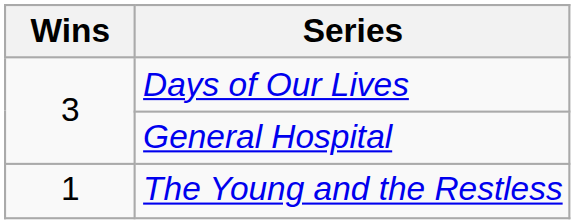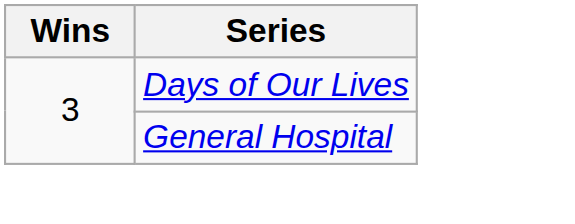- row: 1 | The Young and the Restless
